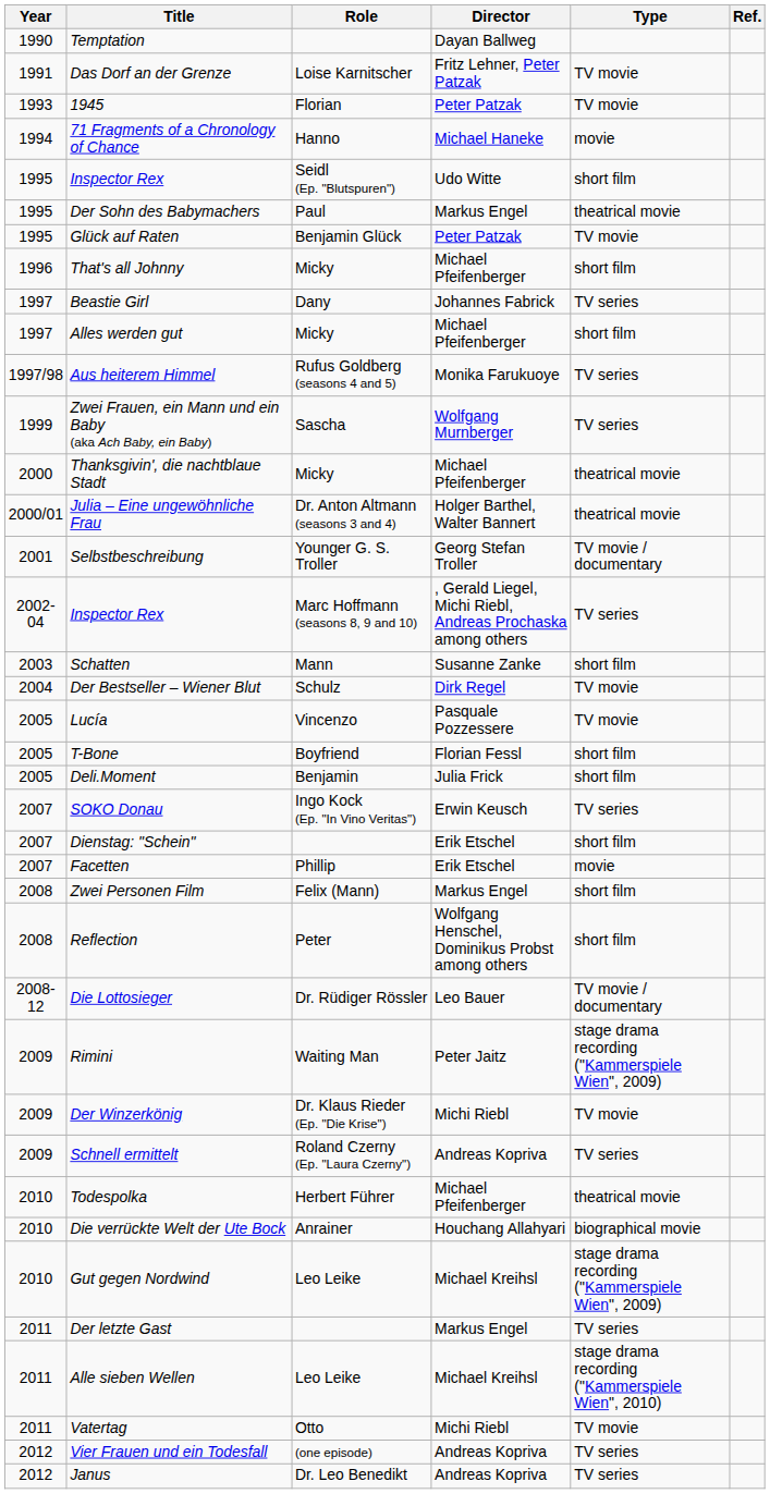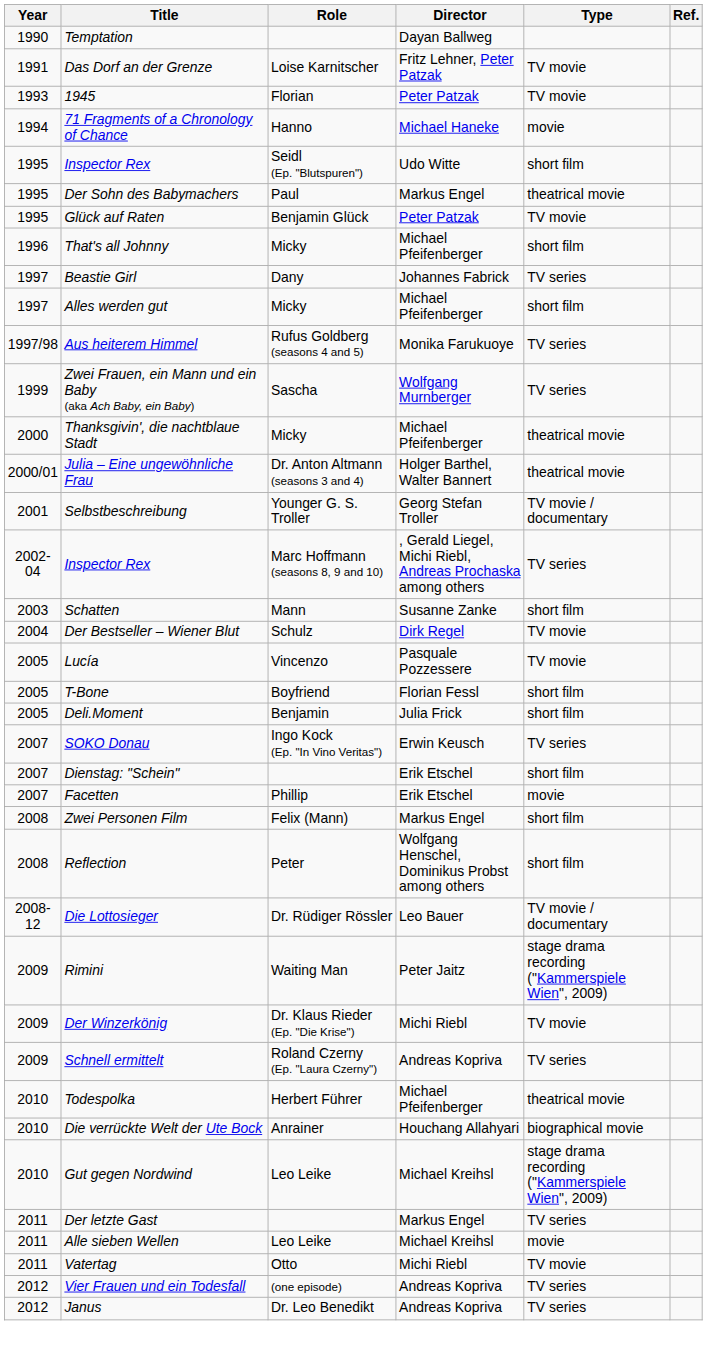Alle sieben Wellen | Type: stage drama recording ("Kammerspiele Wien", 2010) -> movie
